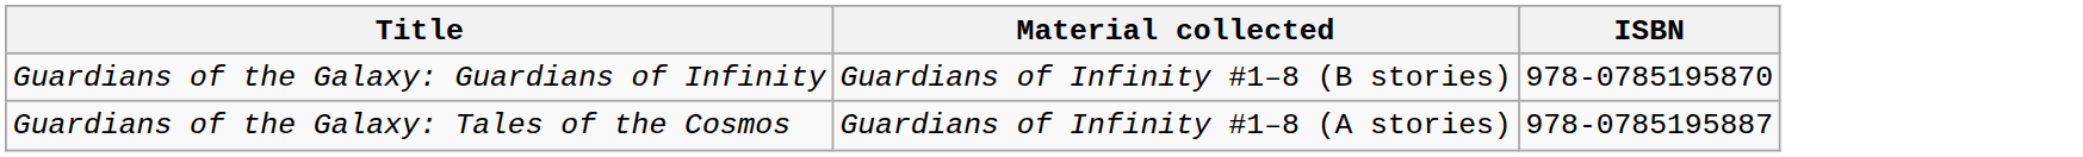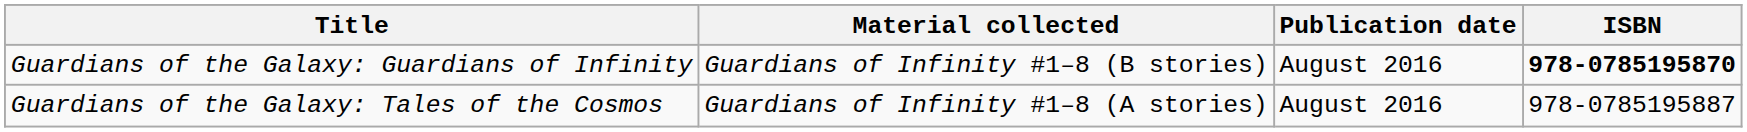+ column: Publication date | August 2016 | August 2016
Guardians of the Galaxy: Guardians of Infinity | ISBN: normal -> bold
